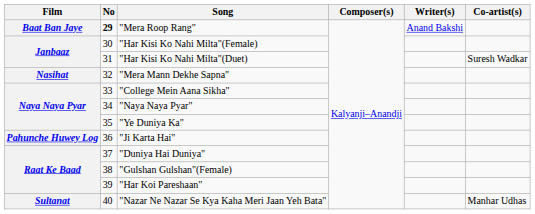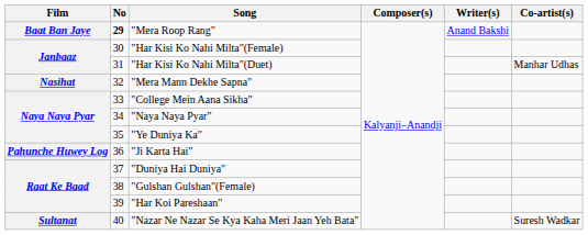"Har Kisi Ko Nahi Milta"(Duet) | Co-artist(s): Suresh Wadkar -> Manhar Udhas
"Nazar Ne Nazar Se Kya Kaha Meri Jaan Yeh Bata" | Co-artist(s): Manhar Udhas -> Suresh Wadkar
